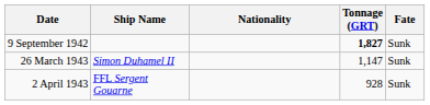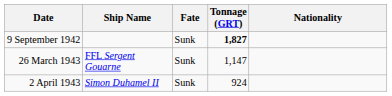columns swapped: Nationality <-> Fate
26 March 1943 | Ship Name: Simon Duhamel II -> FFL Sergent Gouarne
2 April 1943 | Ship Name: FFL Sergent Gouarne -> Simon Duhamel II
2 April 1943 | Tonnage (GRT): 928 -> 924
